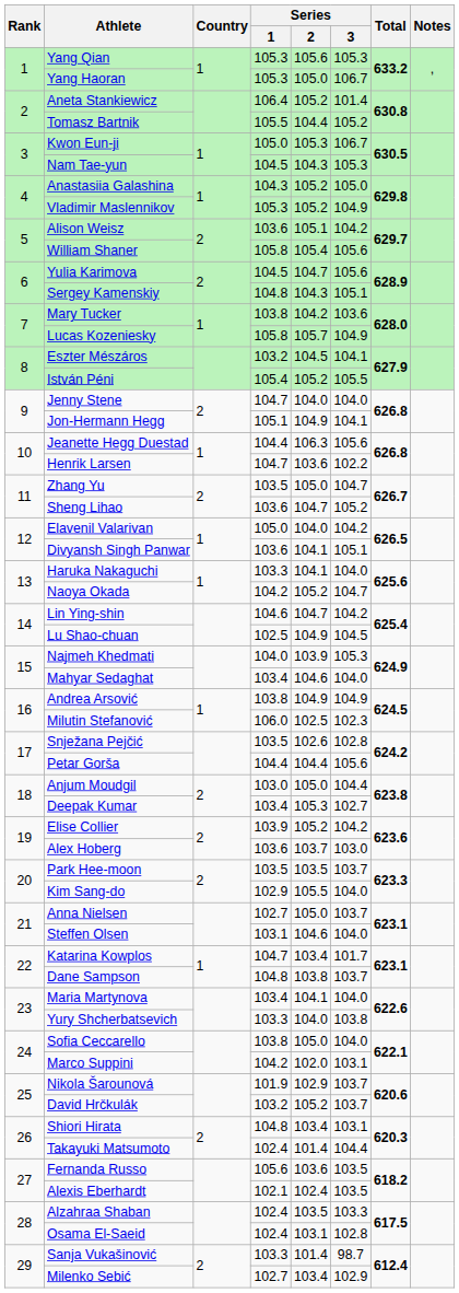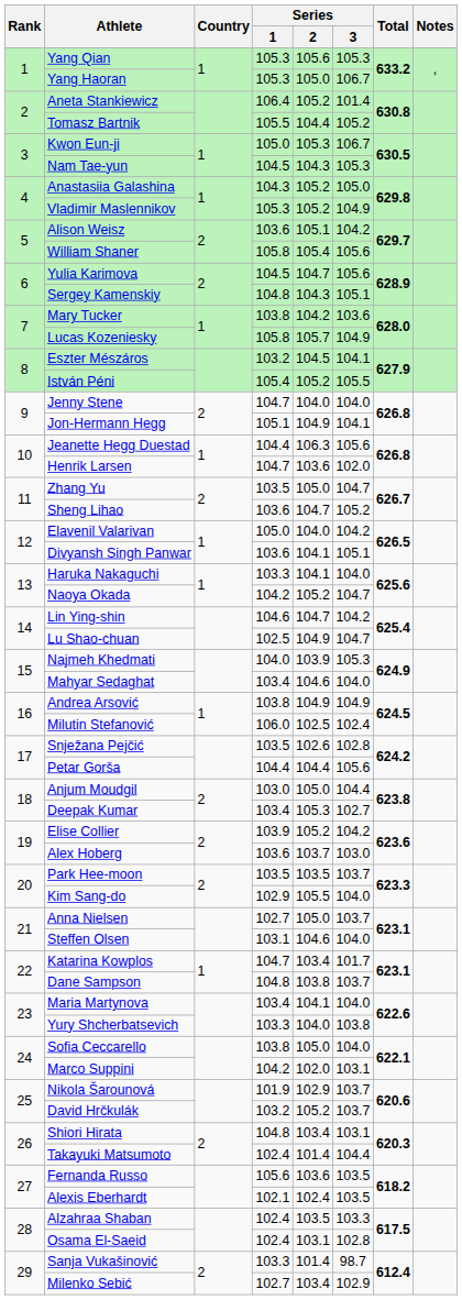Henrik Larsen | Series / 3: 102.2 -> 102.0
Lu Shao-chuan | Series / 3: 104.5 -> 104.7
Milutin Stefanović | Series / 3: 102.3 -> 102.4
